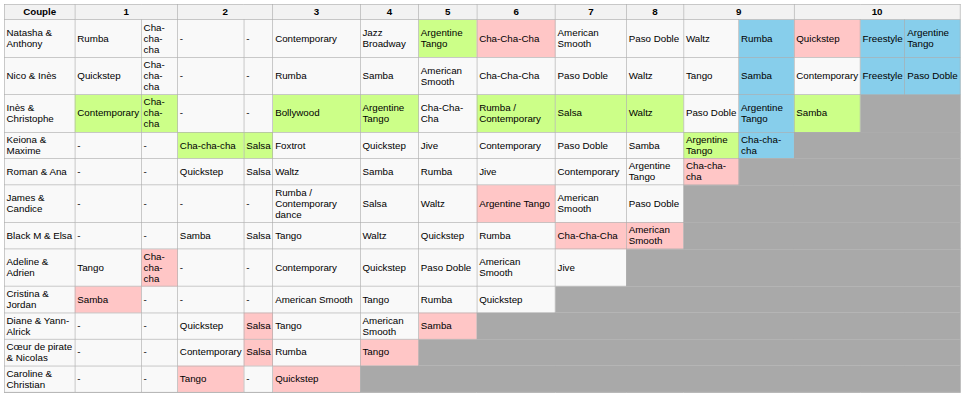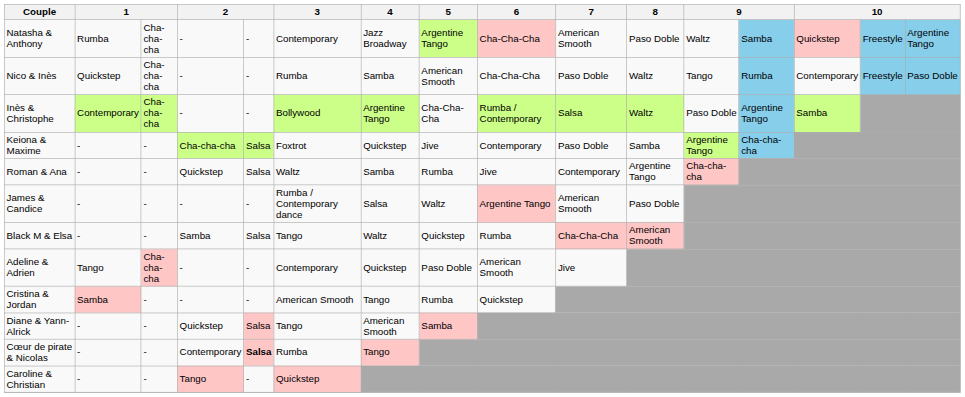Natasha & Anthony | column 13: Rumba -> Samba
Nico & Inès | column 13: Samba -> Rumba
Cœur de pirate & Nicolas | column 5: normal -> bold
